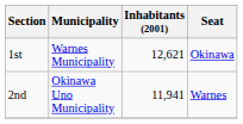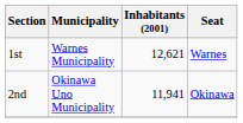1st | Seat: Okinawa -> Warnes
2nd | Seat: Warnes -> Okinawa
